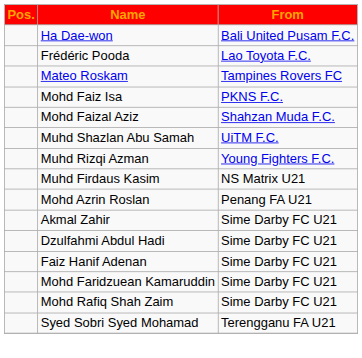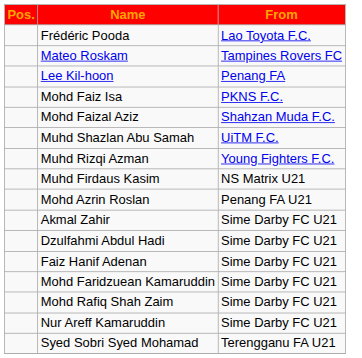- row: Ha Dae-won | Bali United Pusam F.C.
+ row: Lee Kil-hoon | Penang FA
+ row: Nur Areff Kamaruddin | Sime Darby FC U21
